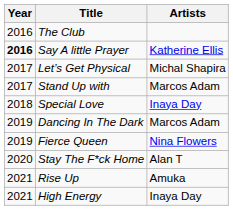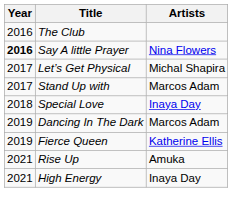Say A little Prayer | Artists: Katherine Ellis -> Nina Flowers
Fierce Queen | Artists: Nina Flowers -> Katherine Ellis
- row: 2020 | Stay The F*ck Home | Alan T
